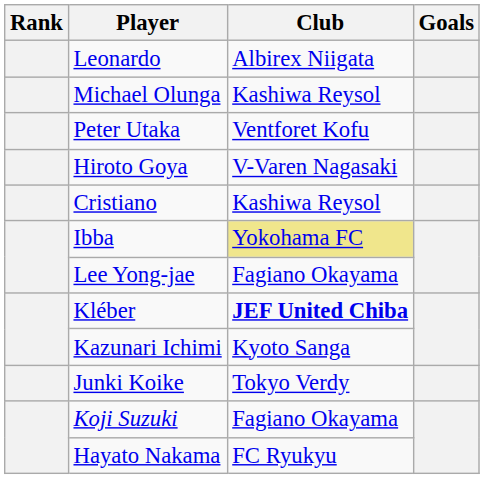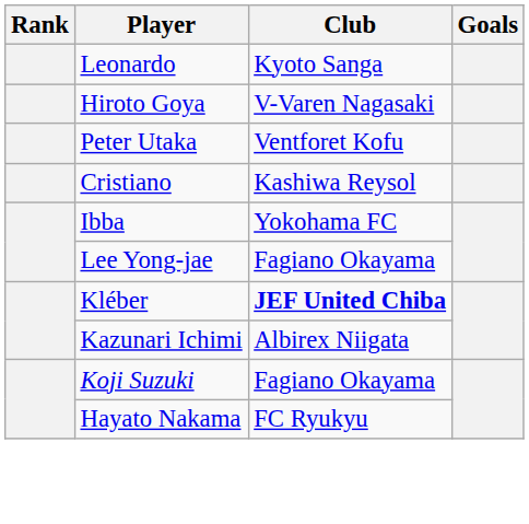Leonardo | Club: Albirex Niigata -> Kyoto Sanga
- row: Michael Olunga | Kashiwa Reysol
rows swapped: Hiroto Goya <-> Peter Utaka
Ibba | Club: khaki background -> no background
Kazunari Ichimi | Club: Kyoto Sanga -> Albirex Niigata
- row: Junki Koike | Tokyo Verdy
